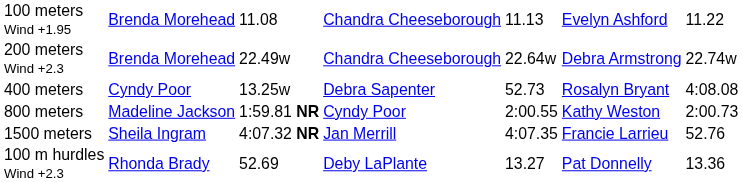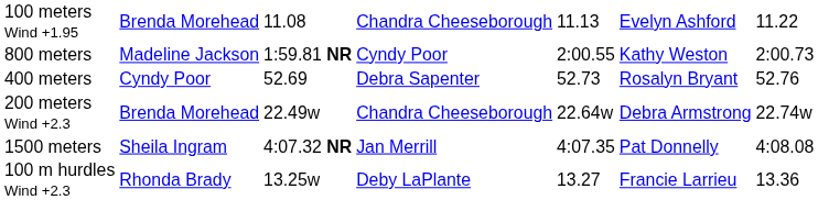rows swapped: 200 meters Wind +2.3 <-> 800 meters
400 meters | column 3: 13.25w -> 52.69
400 meters | column 7: 4:08.08 -> 52.76
1500 meters | column 6: Francie Larrieu -> Pat Donnelly
1500 meters | column 7: 52.76 -> 4:08.08
100 m hurdles Wind +2.3 | column 3: 52.69 -> 13.25w
100 m hurdles Wind +2.3 | column 6: Pat Donnelly -> Francie Larrieu
